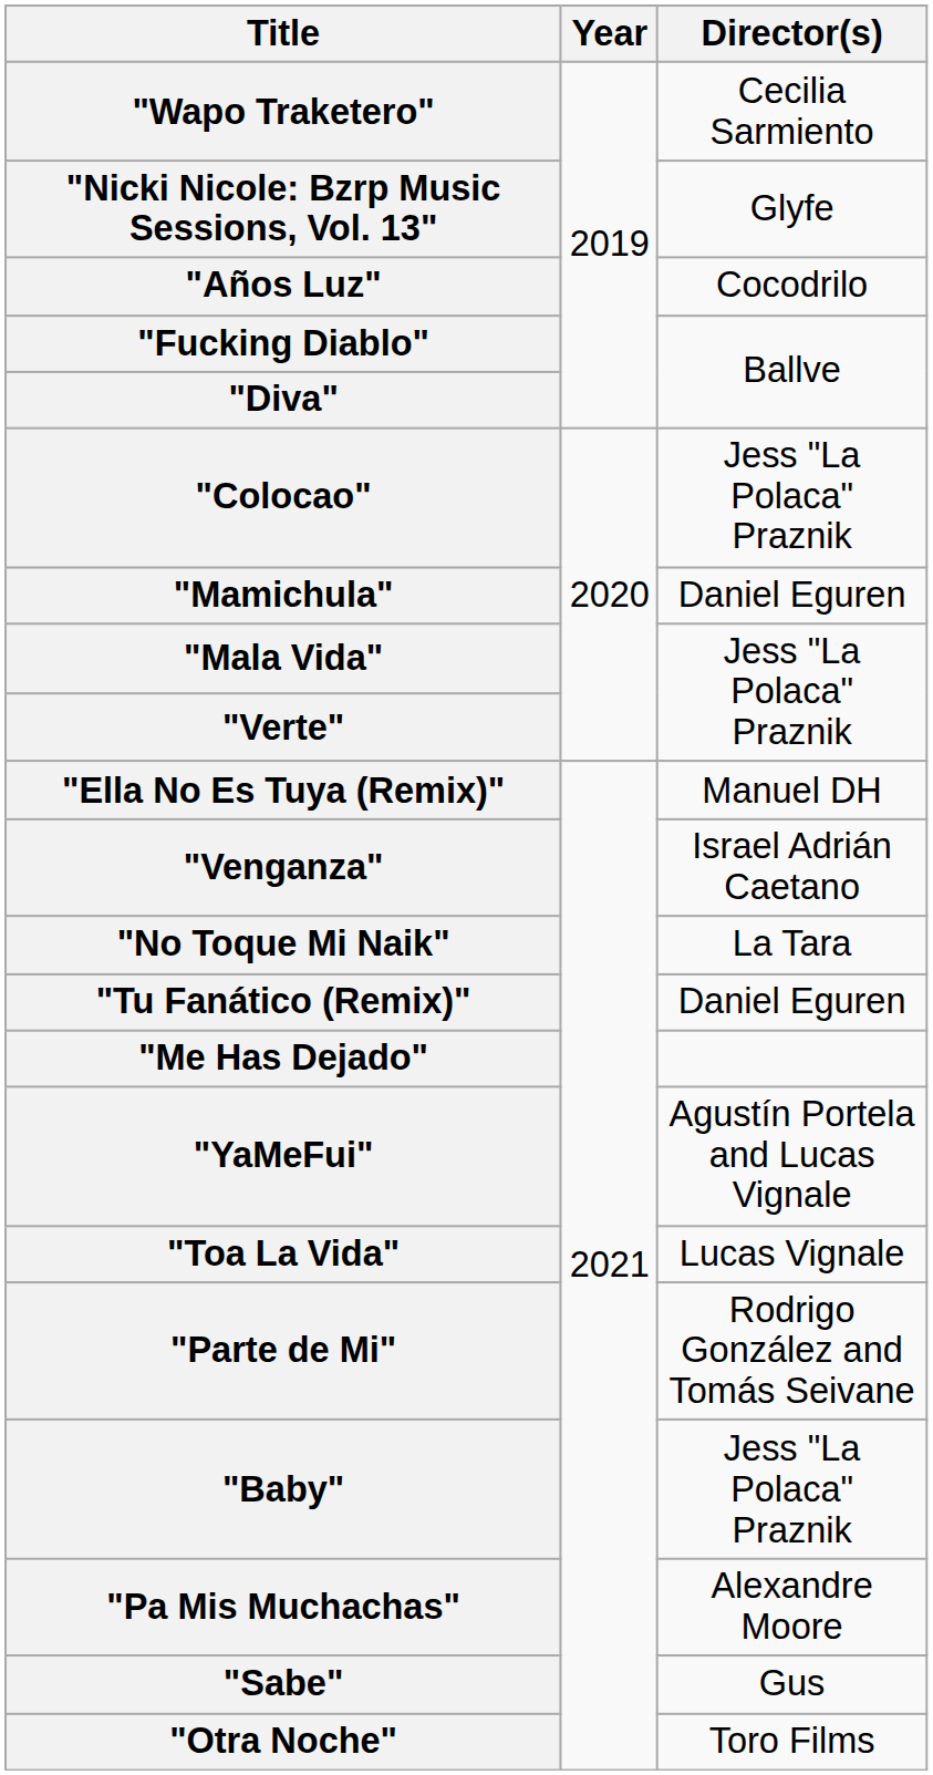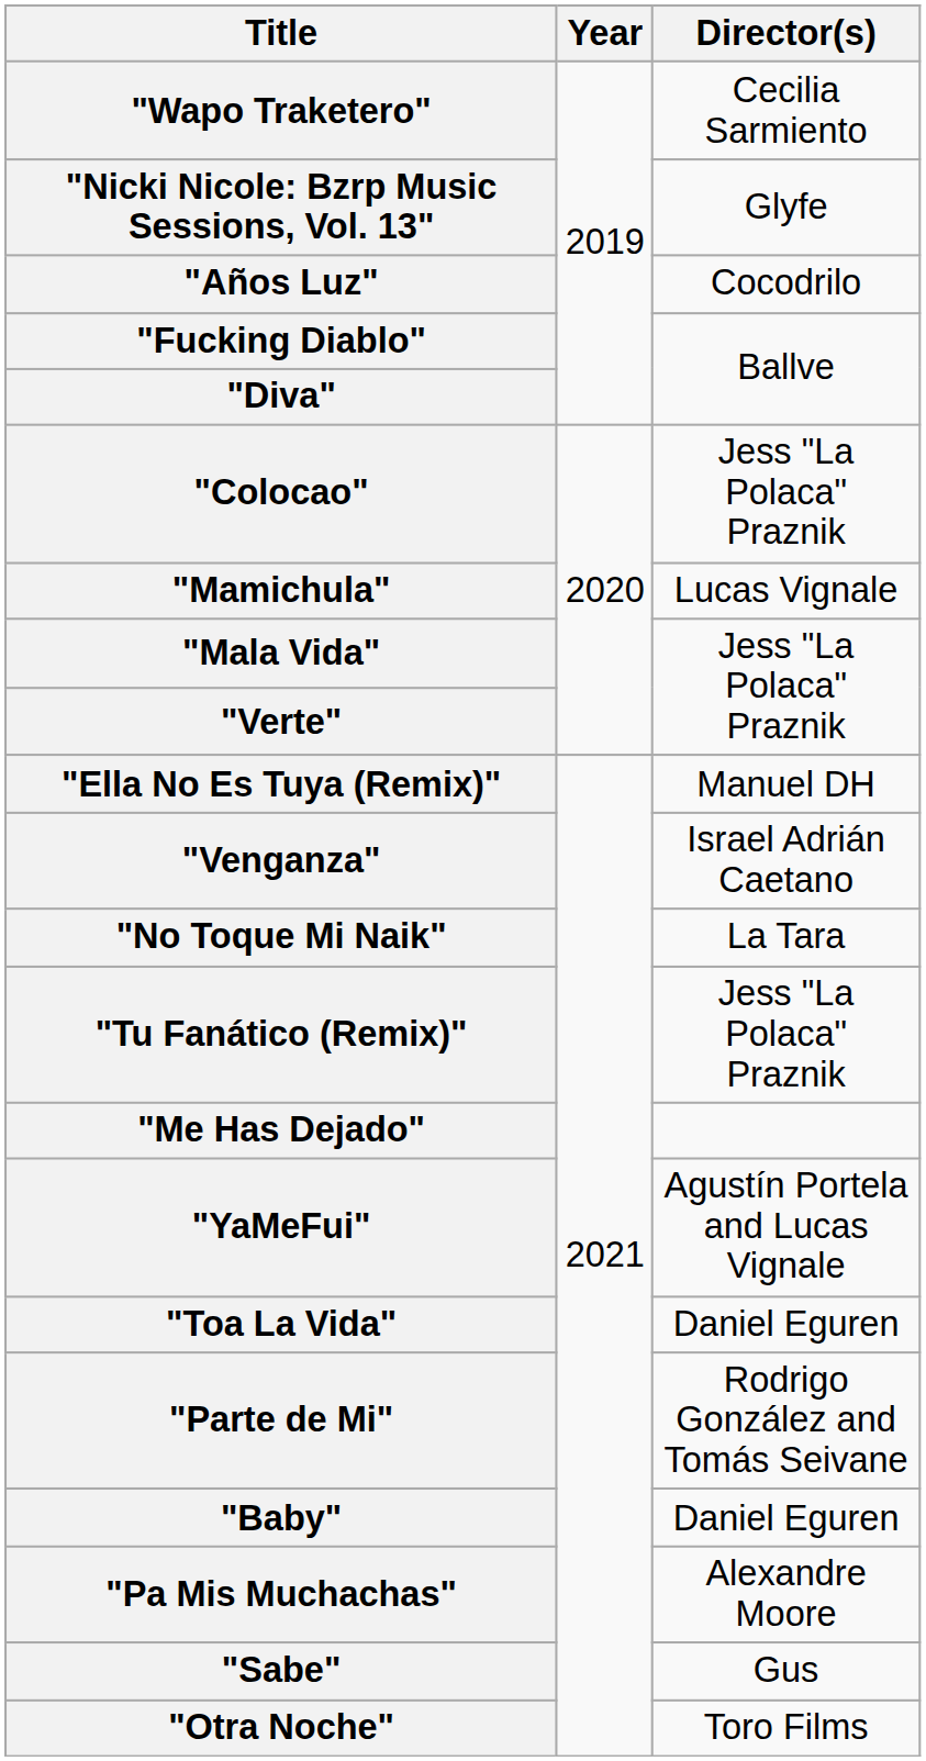"Mamichula" | Director(s): Daniel Eguren -> Lucas Vignale
"Tu Fanático (Remix)" | Director(s): Daniel Eguren -> Jess "La Polaca" Praznik
"Toa La Vida" | Director(s): Lucas Vignale -> Daniel Eguren
"Baby" | Director(s): Jess "La Polaca" Praznik -> Daniel Eguren
